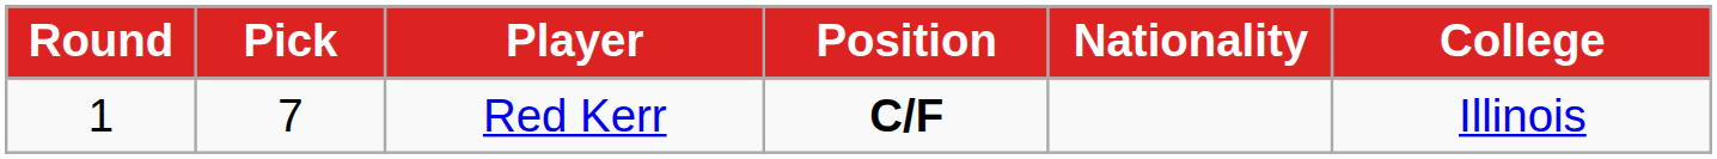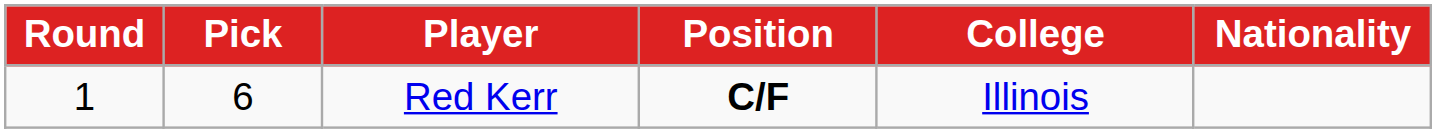columns swapped: Nationality <-> College
Red Kerr | Pick: 7 -> 6
